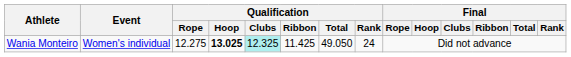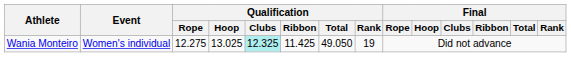Wania Monteiro | Qualification / Hoop: bold -> normal
Wania Monteiro | Qualification / Rank: 24 -> 19
